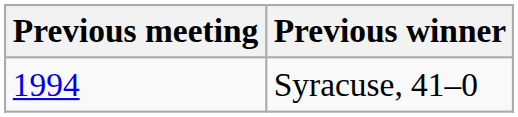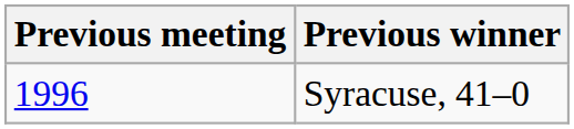Syracuse, 41–0 | Previous meeting: 1994 -> 1996
